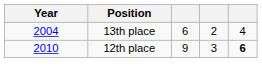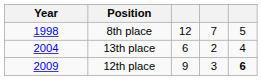+ row: 1998 | 8th place | 12 | 7 | 5
12th place | Year: 2010 -> 2009
